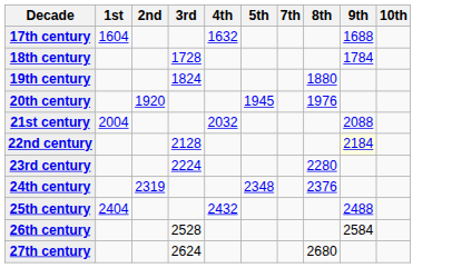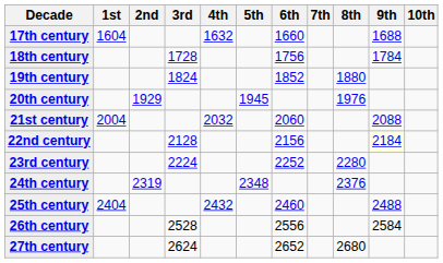+ column: 6th | 1660 | 1756 | 1852 | 2060 | 2156 | 2252 | 2460 | 2556 | 2652
20th century | 2nd: 1920 -> 1929
